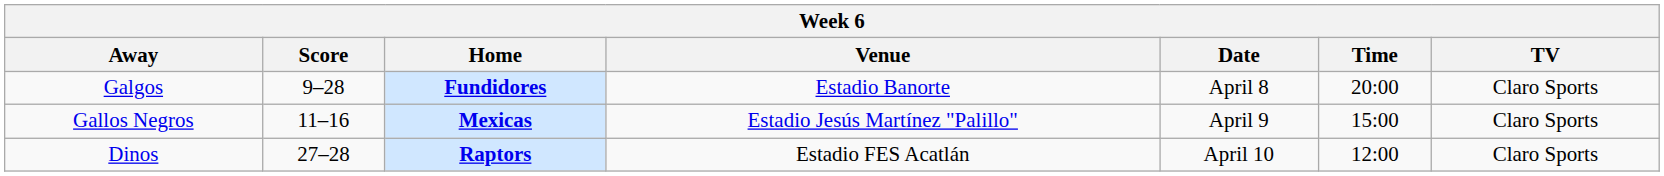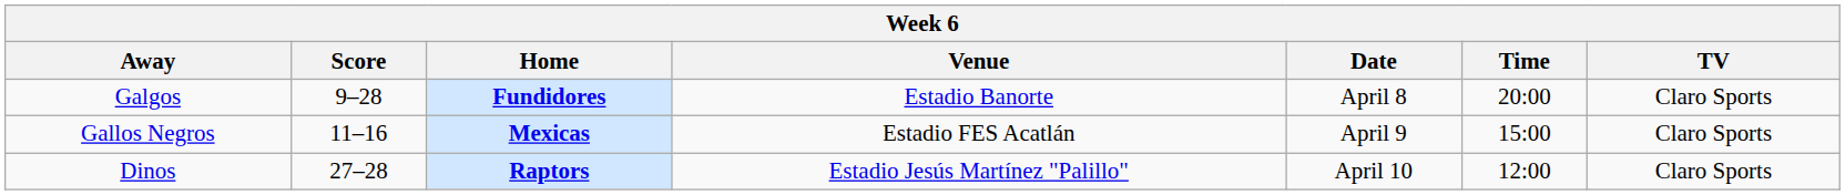Gallos Negros | Venue: Estadio Jesús Martínez "Palillo" -> Estadio FES Acatlán
Dinos | Venue: Estadio FES Acatlán -> Estadio Jesús Martínez "Palillo"
